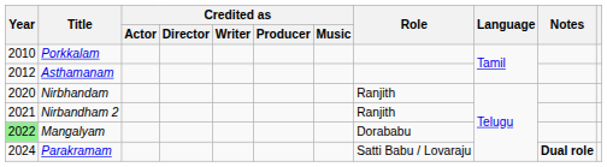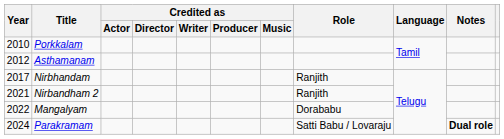Nirbhandam | Year: 2020 -> 2017
Mangalyam | Year: lightgreen background -> no background
